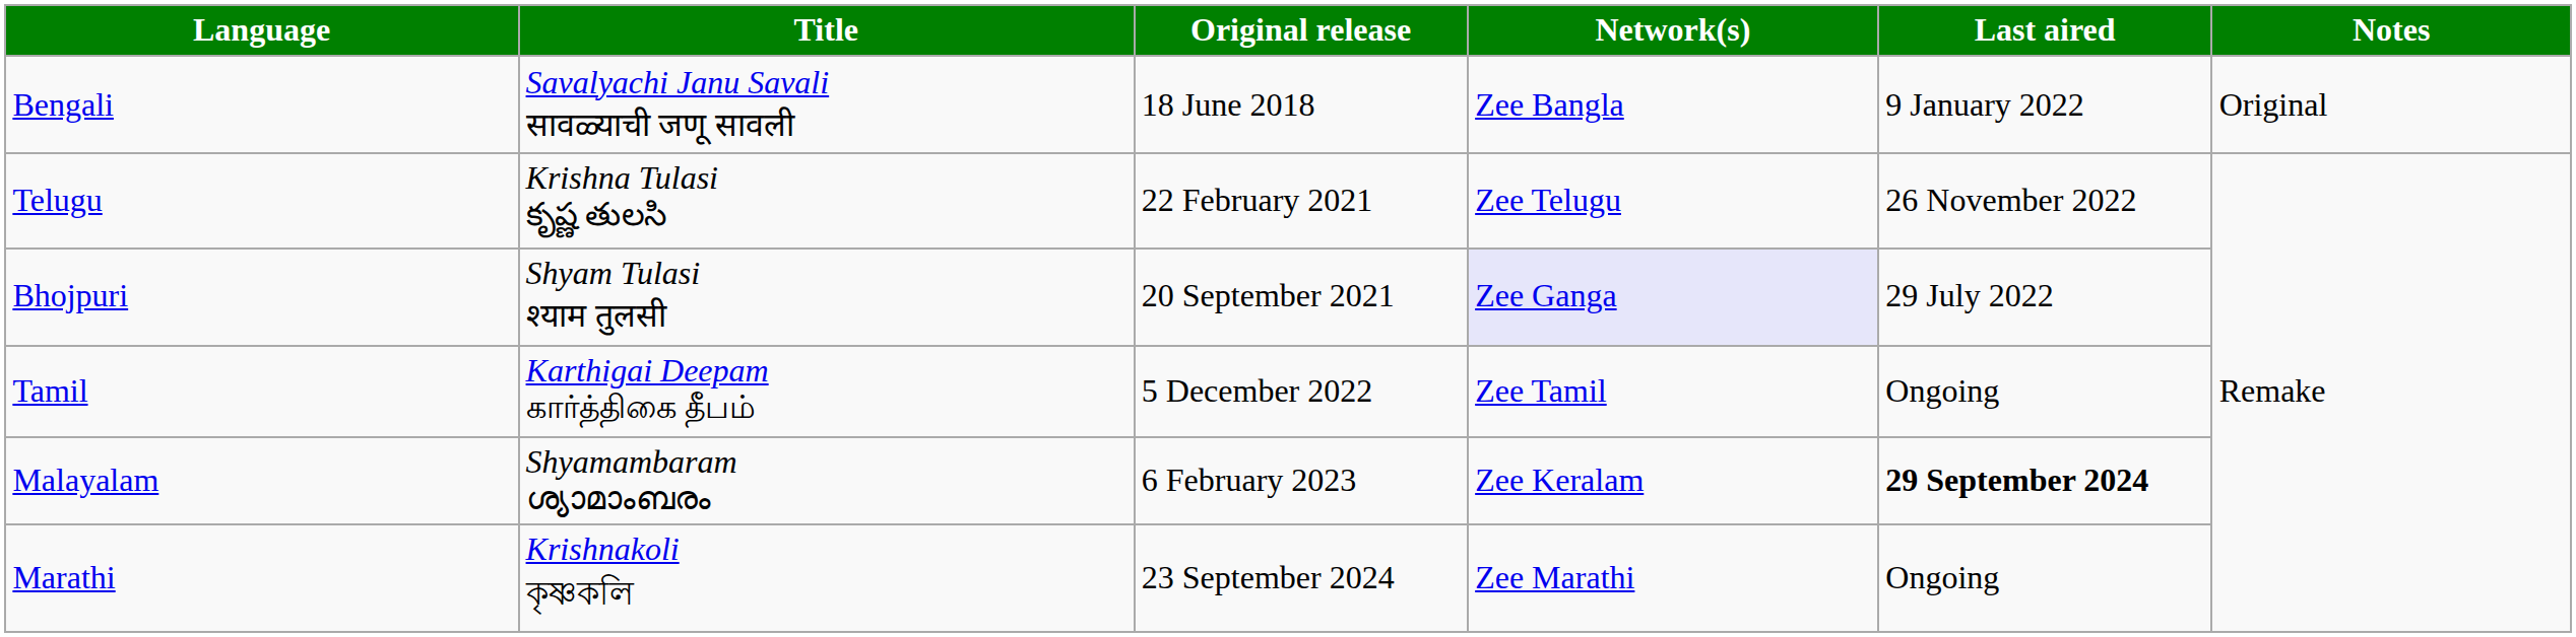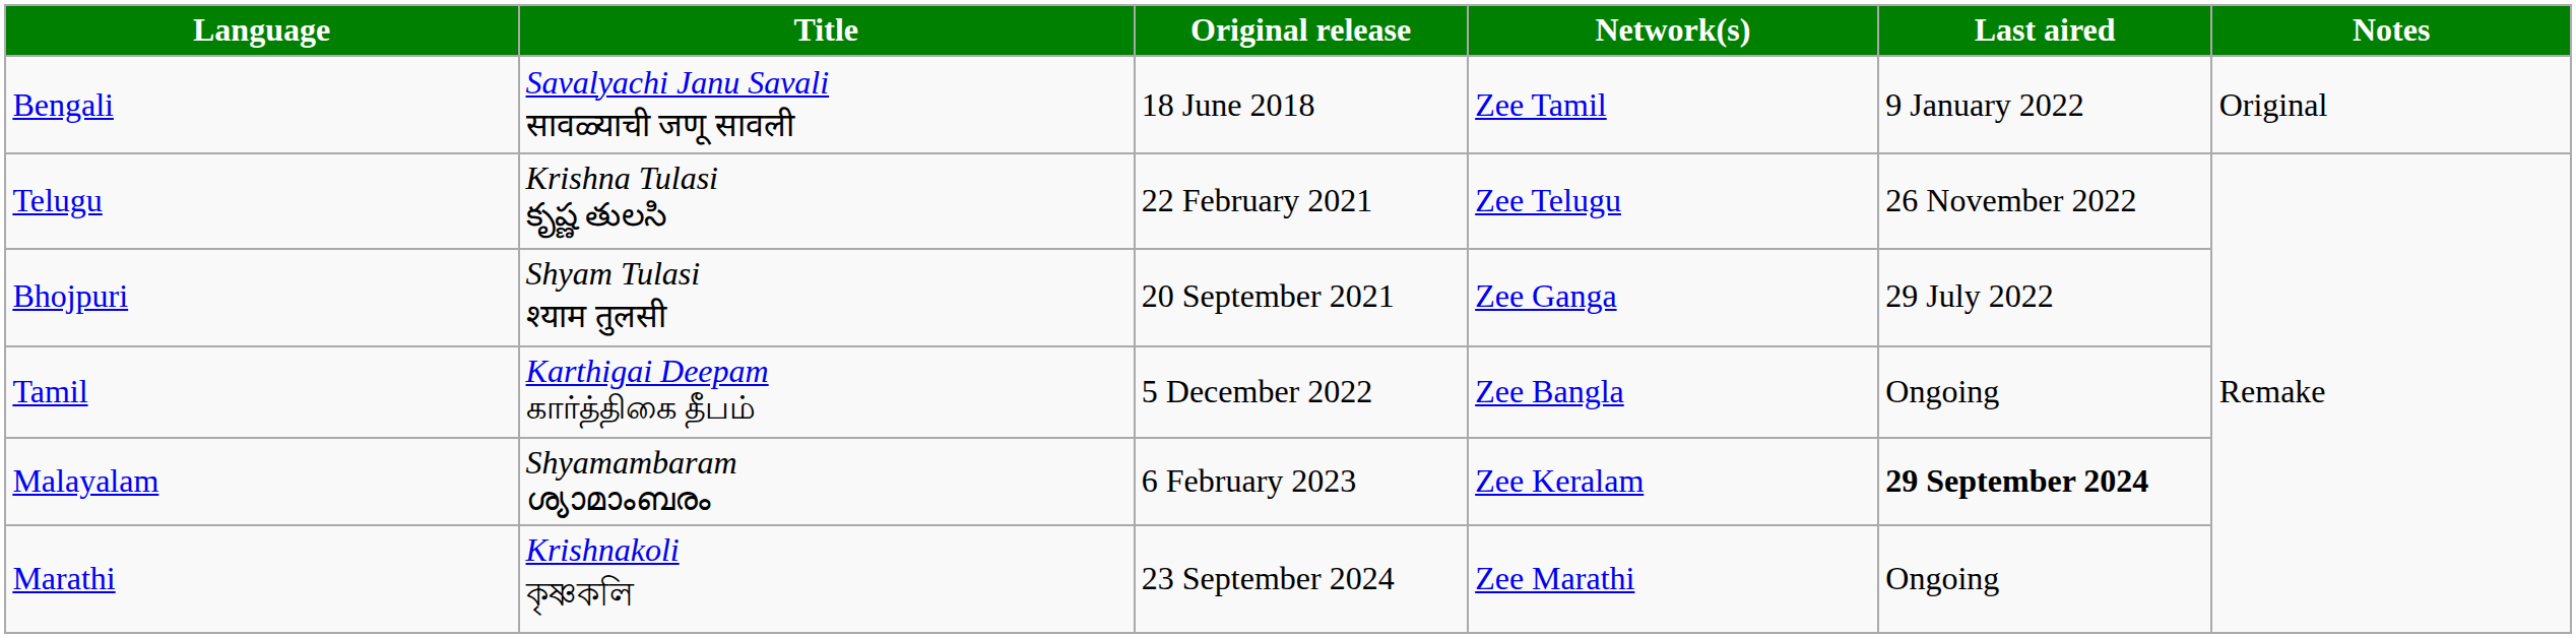Bengali | Network(s): Zee Bangla -> Zee Tamil
Bhojpuri | Network(s): lavender background -> no background
Tamil | Network(s): Zee Tamil -> Zee Bangla
